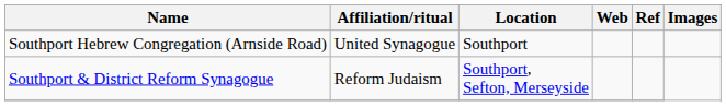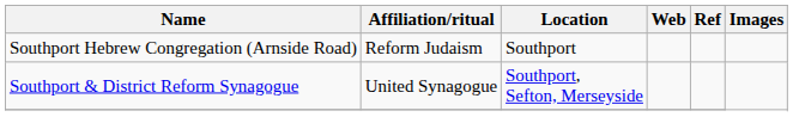Southport Hebrew Congregation (Arnside Road) | Affiliation/ritual: United Synagogue -> Reform Judaism
Southport & District Reform Synagogue | Affiliation/ritual: Reform Judaism -> United Synagogue
